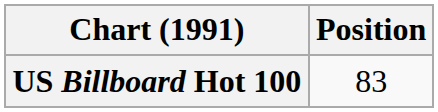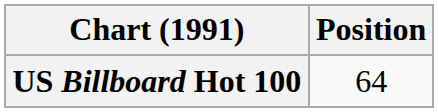US Billboard Hot 100 | Position: 83 -> 64
